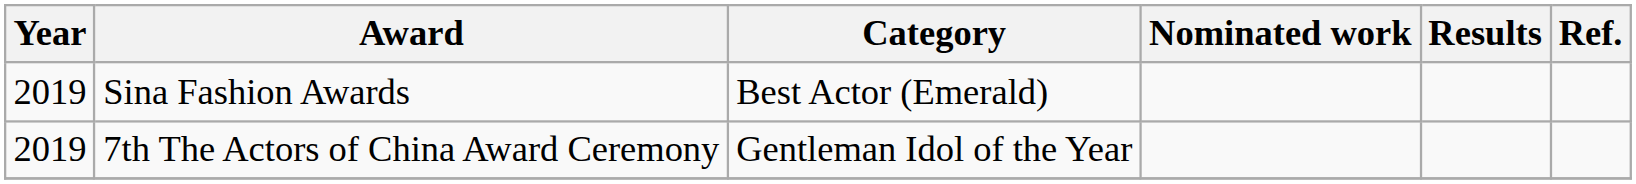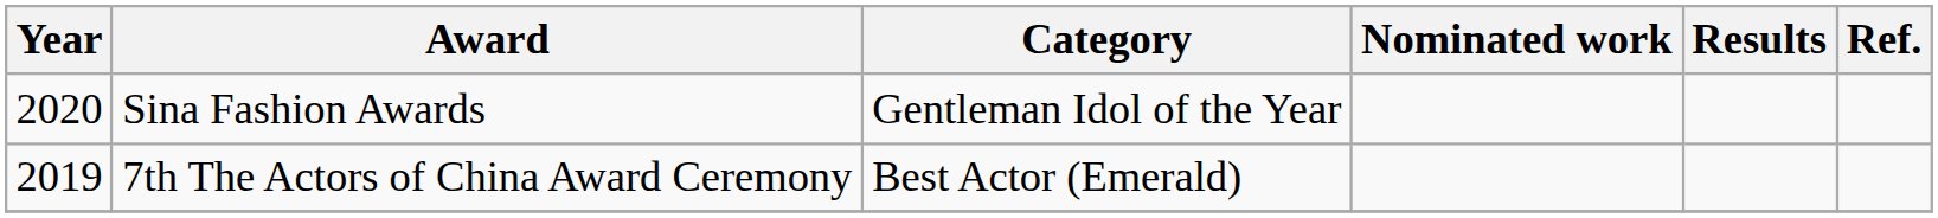Sina Fashion Awards | Year: 2019 -> 2020
Sina Fashion Awards | Category: Best Actor (Emerald) -> Gentleman Idol of the Year
7th The Actors of China Award Ceremony | Category: Gentleman Idol of the Year -> Best Actor (Emerald)
